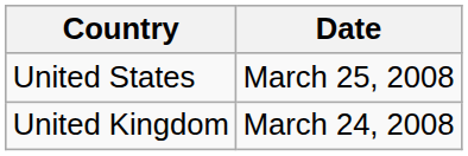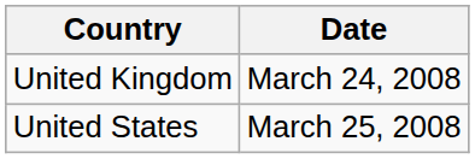rows swapped: United Kingdom <-> United States
